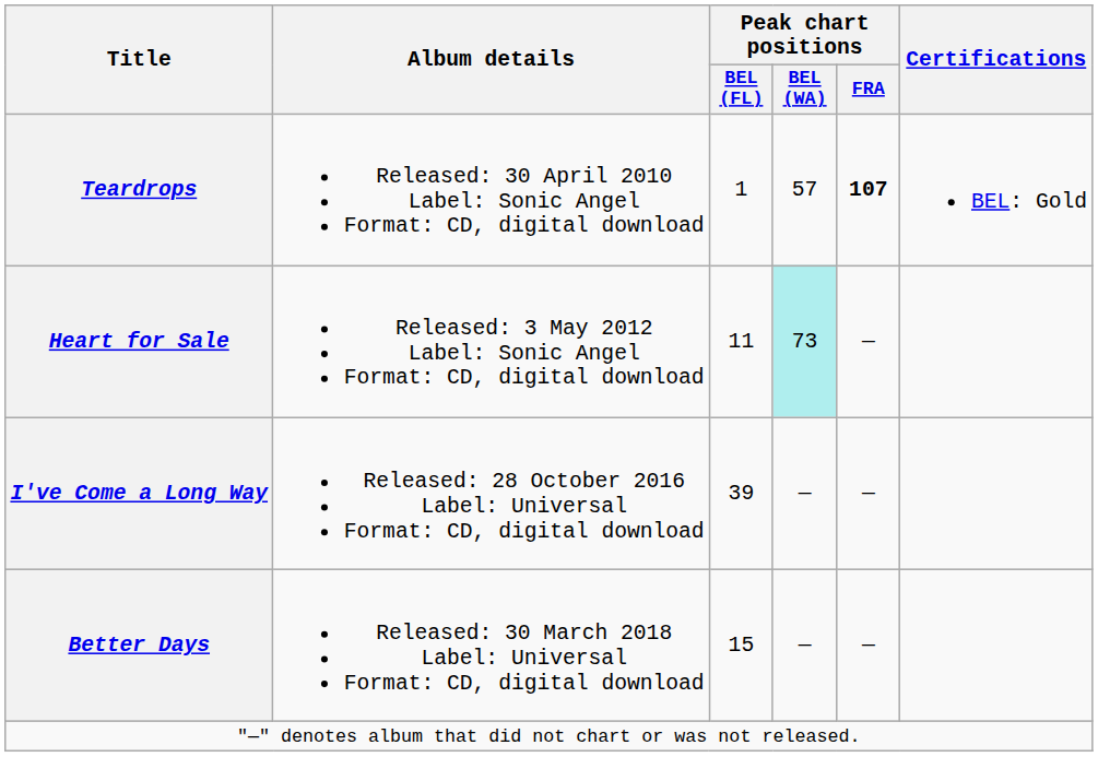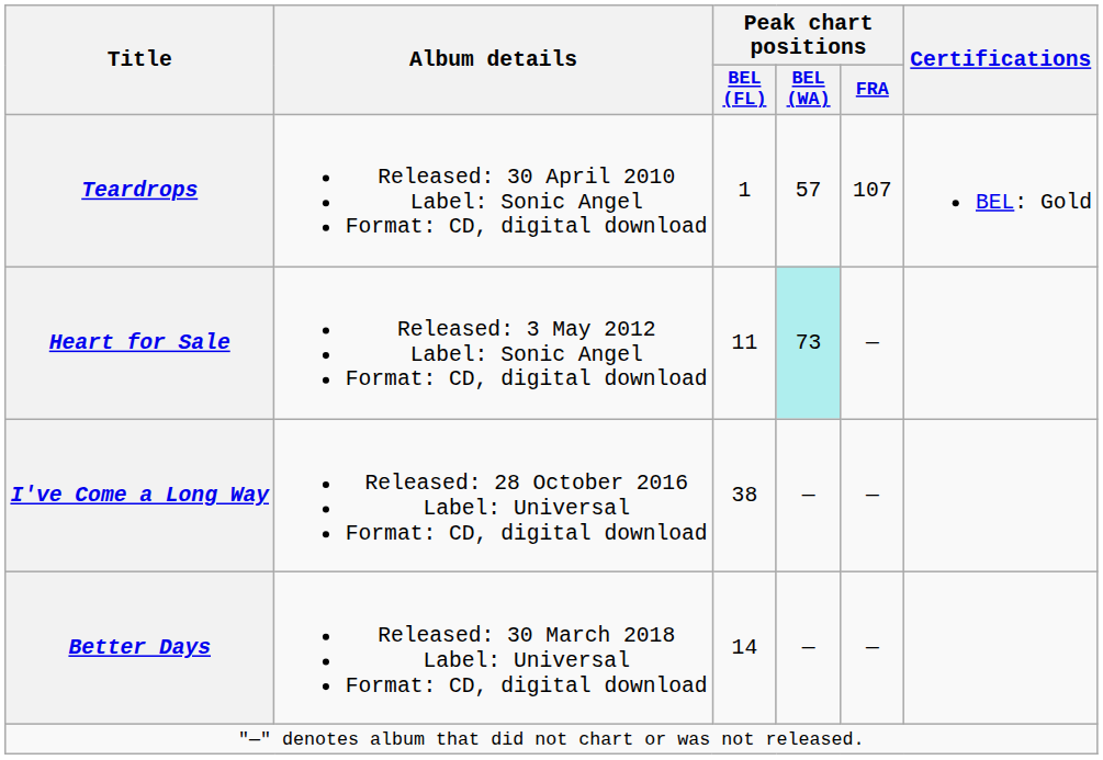Teardrops | Peak chart positions / FRA: bold -> normal
I've Come a Long Way | Peak chart positions / BEL (FL): 39 -> 38
Better Days | Peak chart positions / BEL (FL): 15 -> 14
